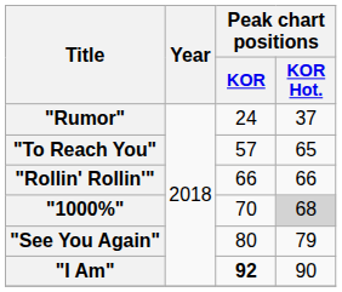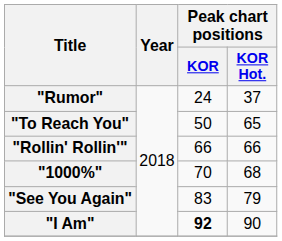"To Reach You" | Peak chart positions / KOR: 57 -> 50
"1000%" | Peak chart positions / KOR Hot.: lightgrey background -> no background
"See You Again" | Peak chart positions / KOR: 80 -> 83
